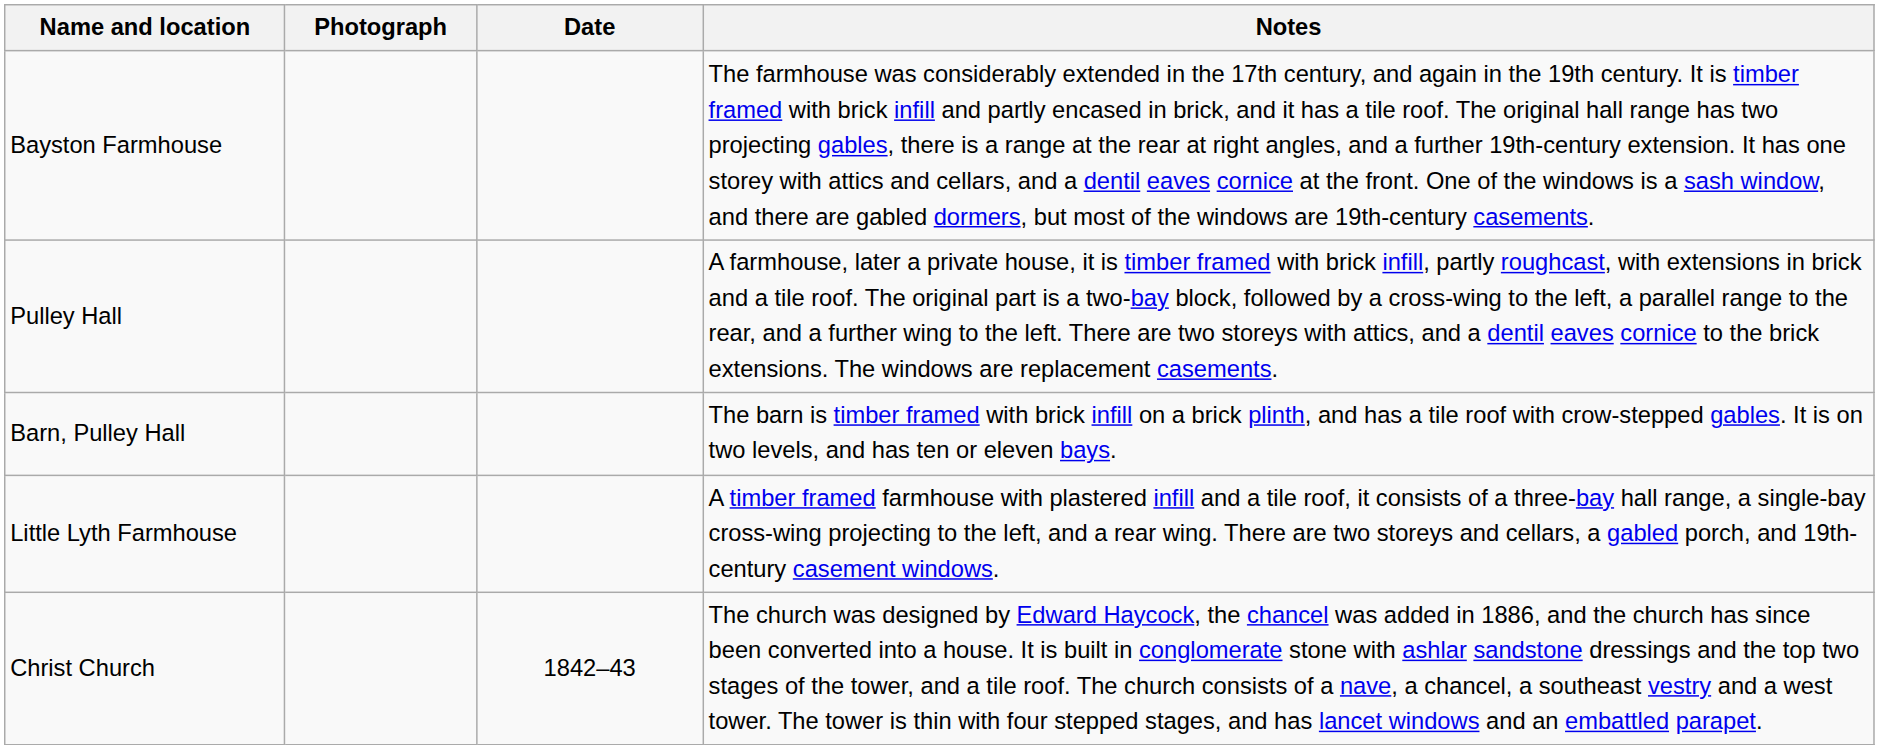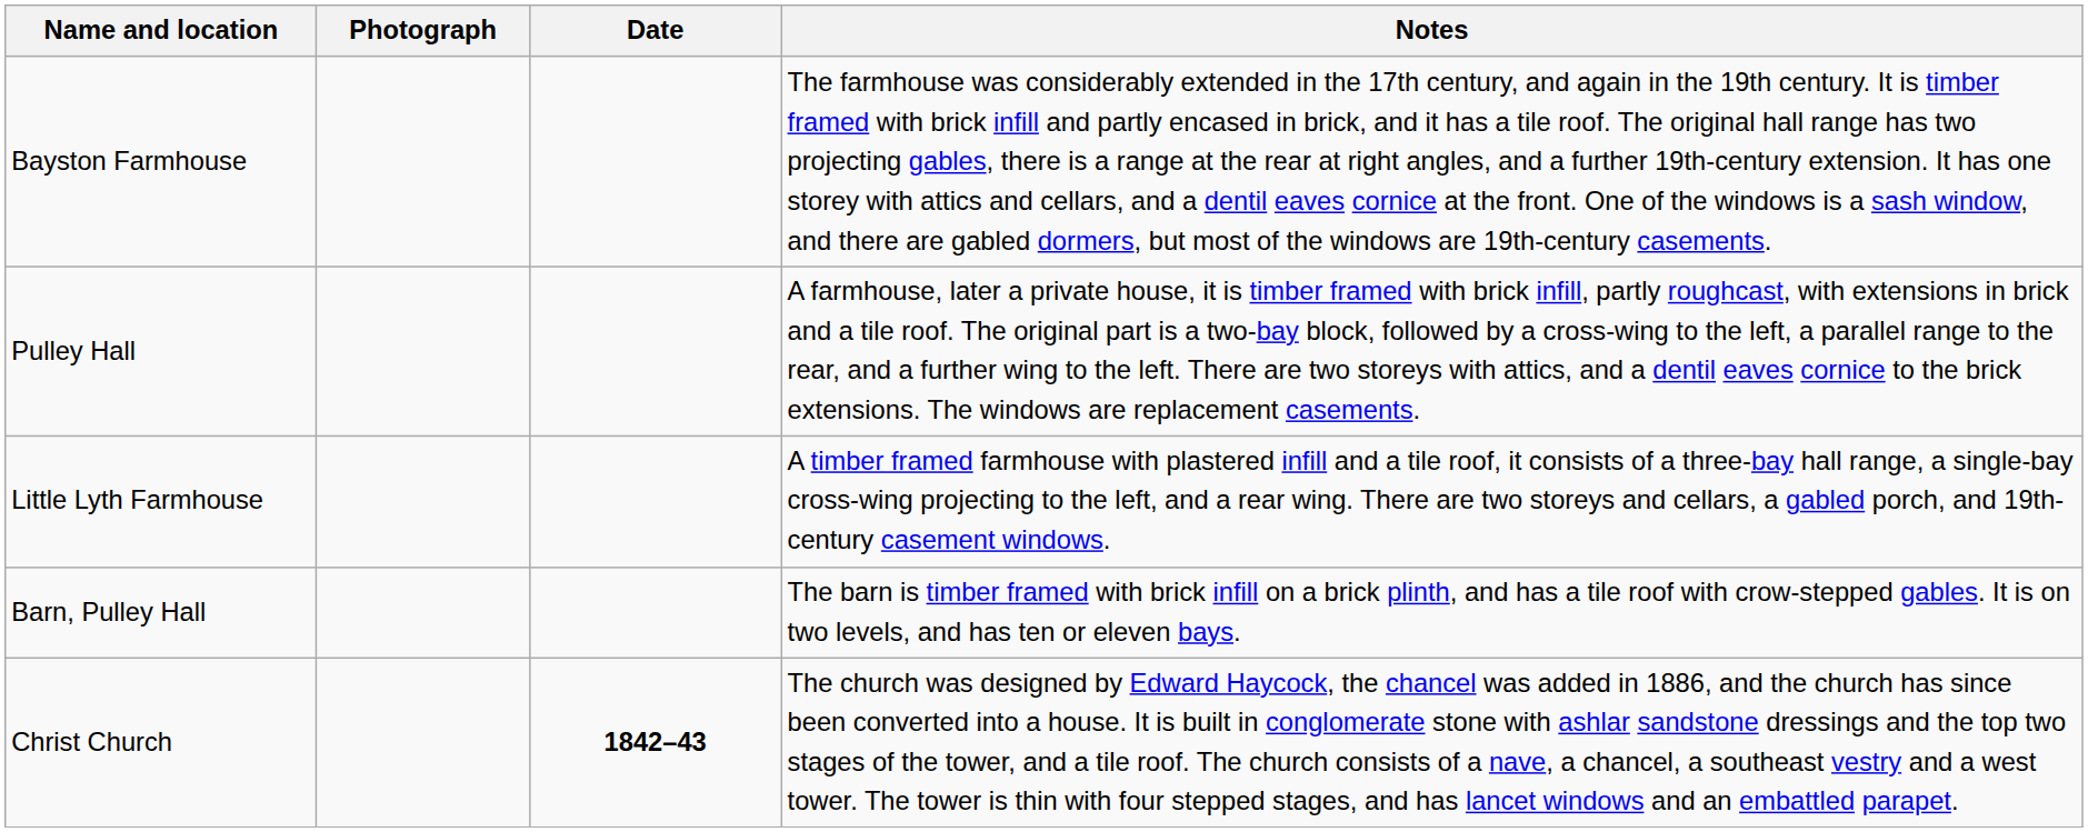rows swapped: Little Lyth Farmhouse <-> Barn, Pulley Hall
Christ Church | Date: normal -> bold
